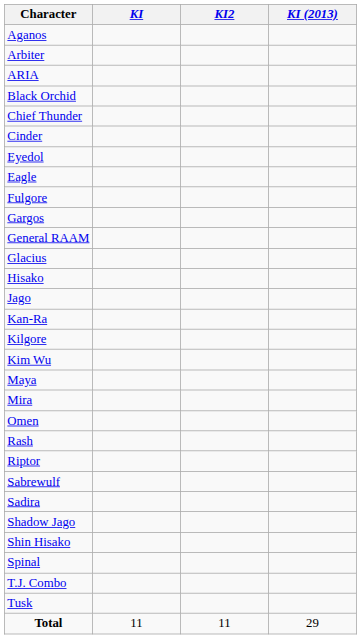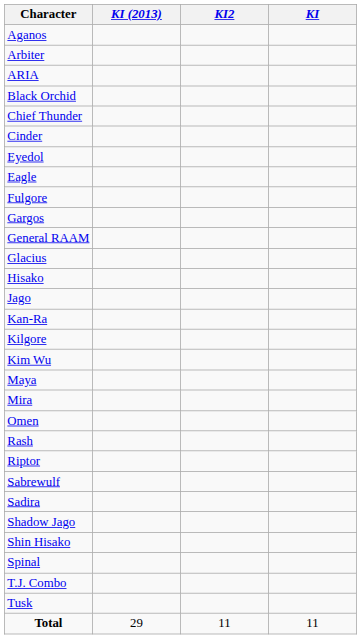columns swapped: KI <-> KI (2013)
